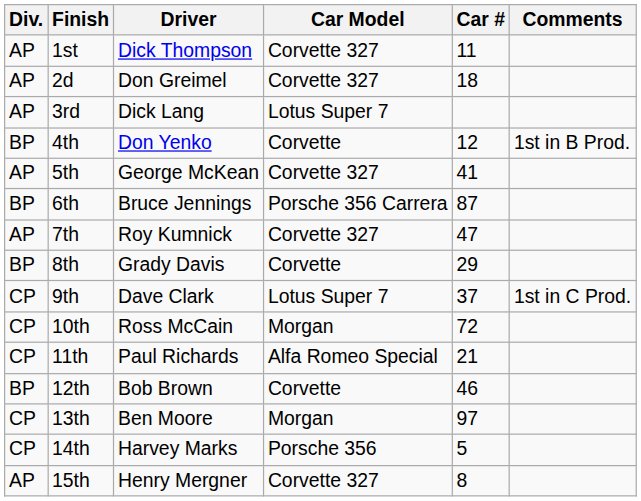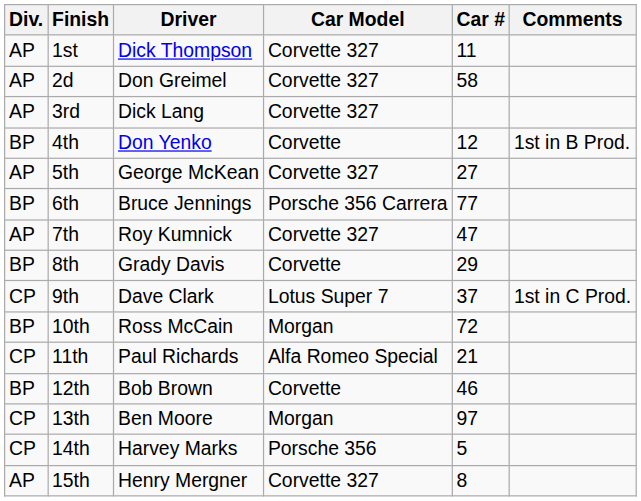2d | Car #: 18 -> 58
3rd | Car Model: Lotus Super 7 -> Corvette 327
5th | Car #: 41 -> 27
6th | Car #: 87 -> 77
10th | Div.: CP -> BP
